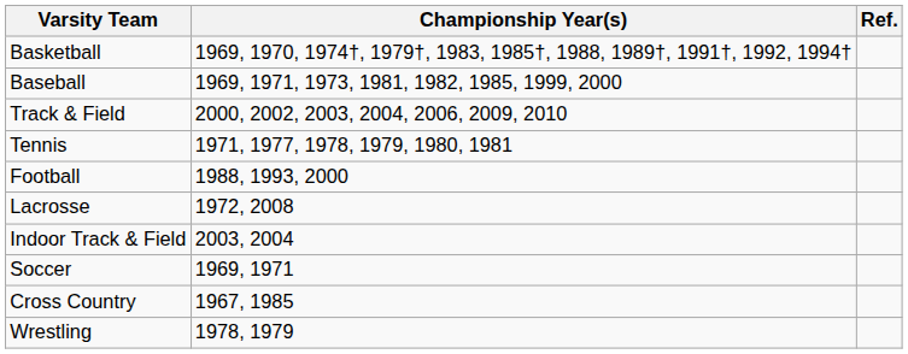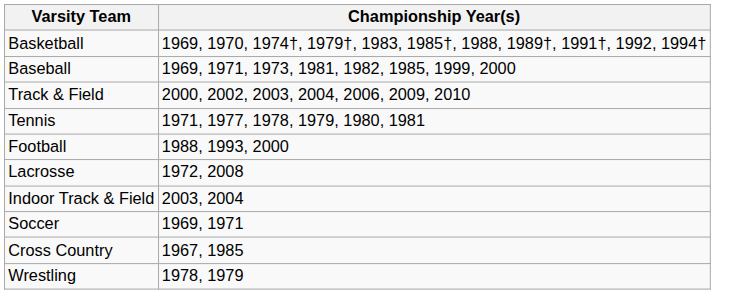- column: Ref.
